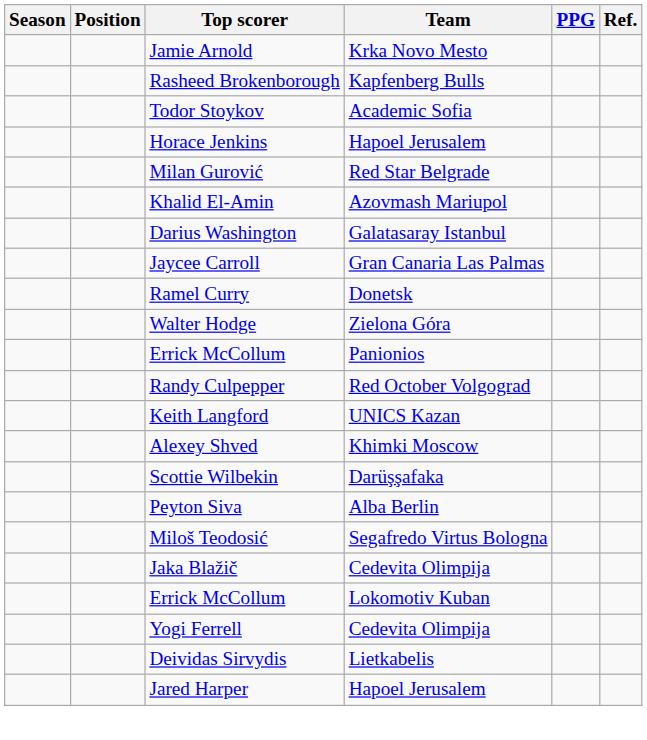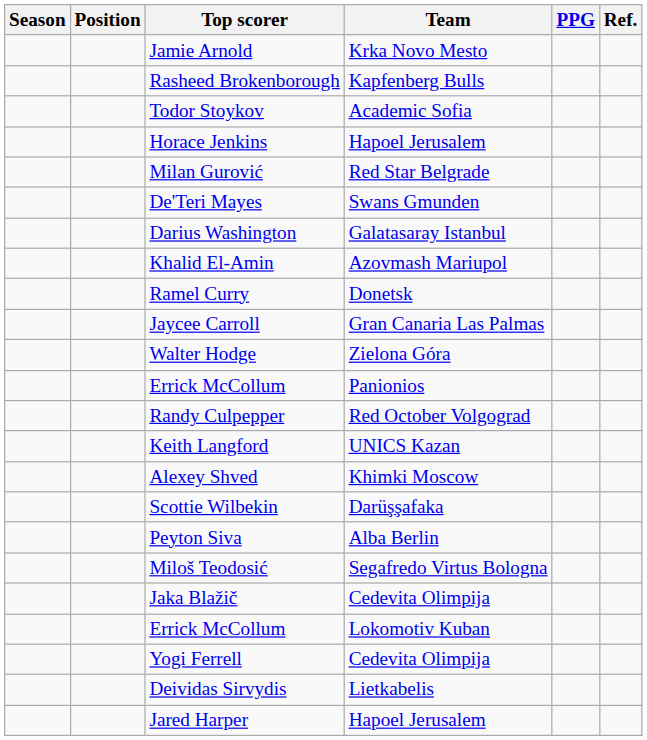+ row: De'Teri Mayes | Swans Gmunden
rows swapped: Khalid El-Amin <-> Darius Washington
rows swapped: Jaycee Carroll <-> Ramel Curry
